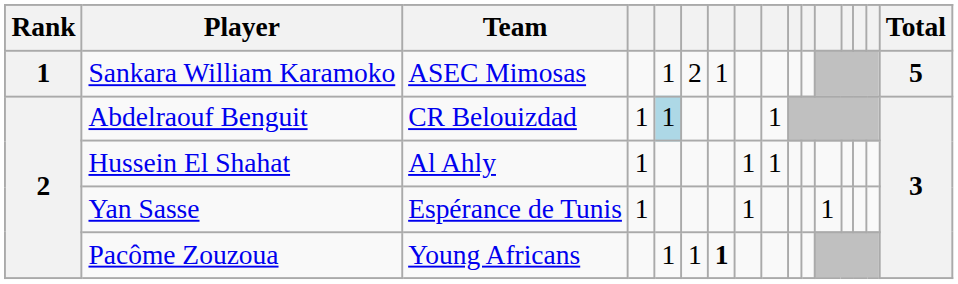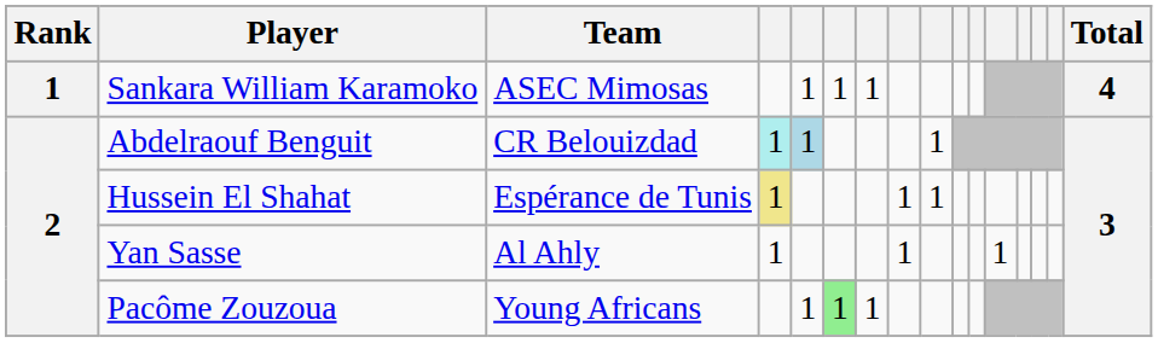Sankara William Karamoko | column 6: 2 -> 1
Sankara William Karamoko | Total: 5 -> 4
Abdelraouf Benguit | column 4: no background -> paleturquoise background
Hussein El Shahat | Team: Al Ahly -> Espérance de Tunis
Hussein El Shahat | column 4: no background -> khaki background
Yan Sasse | Team: Espérance de Tunis -> Al Ahly
Pacôme Zouzoua | column 6: no background -> lightgreen background
Pacôme Zouzoua | column 7: bold -> normal
